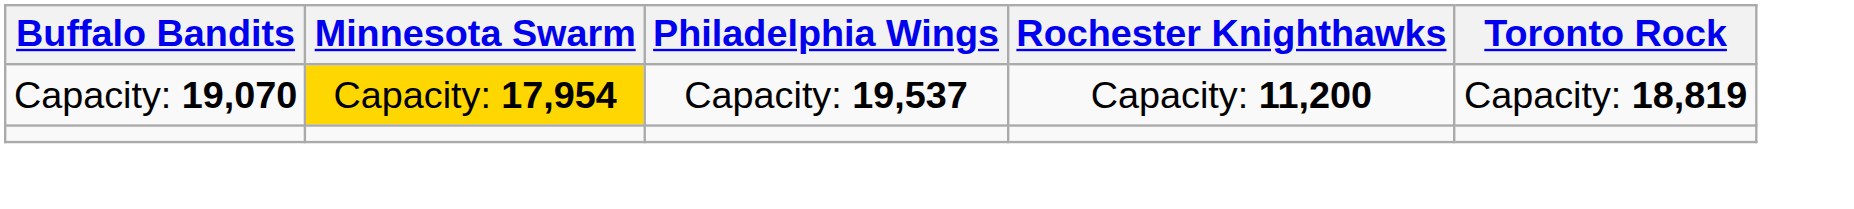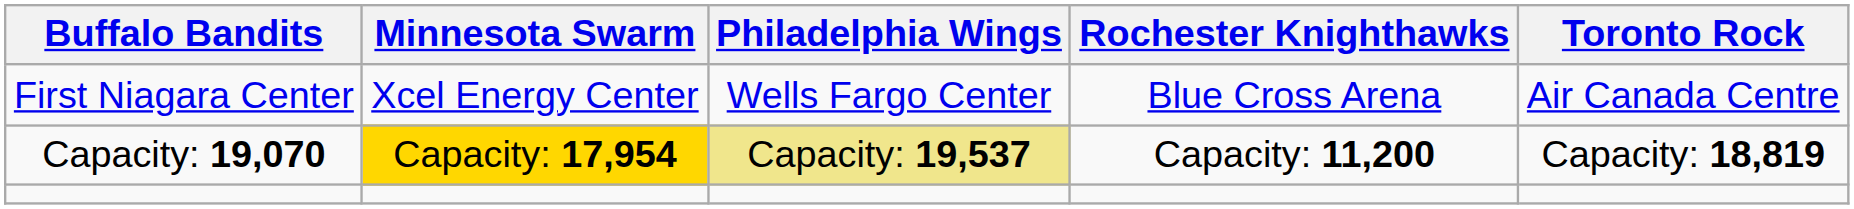+ row: First Niagara Center | Xcel Energy Center | Wells Fargo Center | Blue Cross Arena | Air Canada Centre
Capacity: 19,070 | Philadelphia Wings: no background -> khaki background
